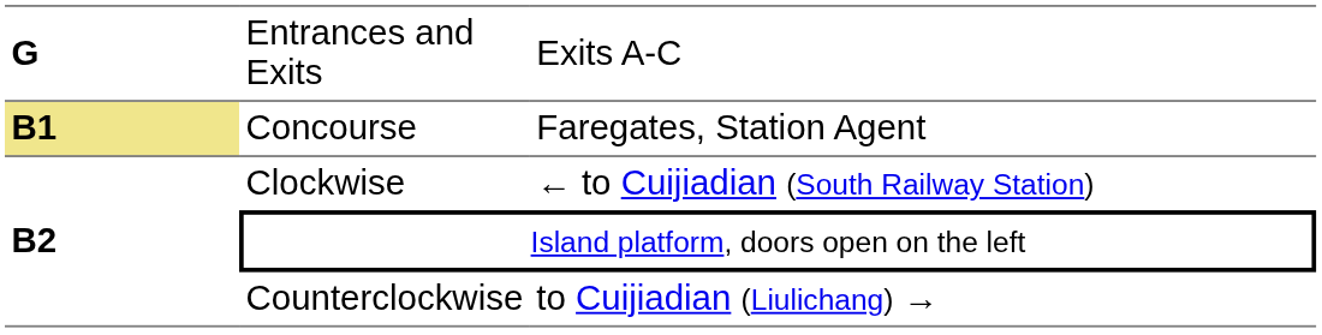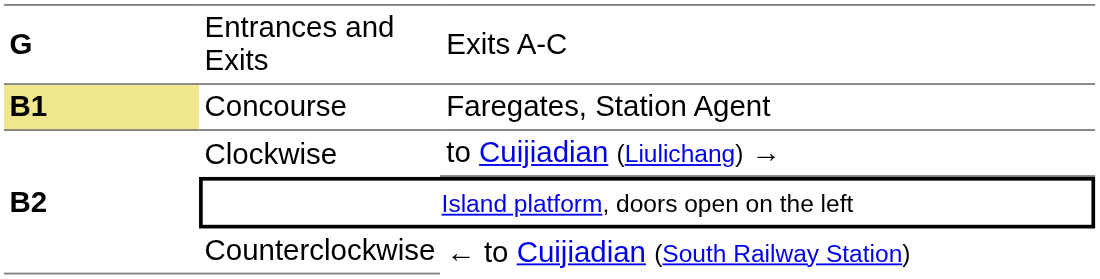Clockwise | column 3: ← to Cuijiadian (South Railway Station) -> to Cuijiadian (Liulichang) →
Counterclockwise | column 3: to Cuijiadian (Liulichang) → -> ← to Cuijiadian (South Railway Station)
